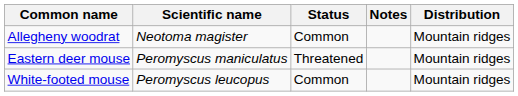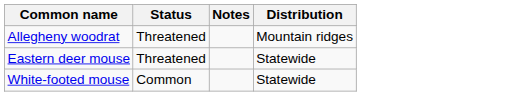- column: Scientific name | Neotoma magister | Peromyscus maniculatus | Peromyscus leucopus
Allegheny woodrat | Status: Common -> Threatened
Eastern deer mouse | Distribution: Mountain ridges -> Statewide
White-footed mouse | Distribution: Mountain ridges -> Statewide
